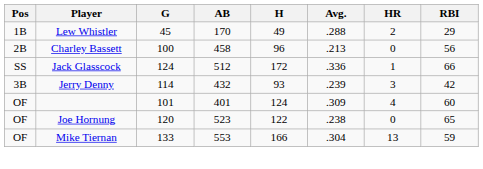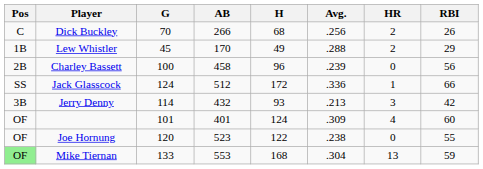+ row: C | Dick Buckley | 70 | 266 | 68 | .256 | 2 | 26
Charley Bassett | Avg.: .213 -> .239
Jerry Denny | Avg.: .239 -> .213
Joe Hornung | RBI: 65 -> 55
Mike Tiernan | Pos: no background -> lightgreen background
Mike Tiernan | H: 166 -> 168
